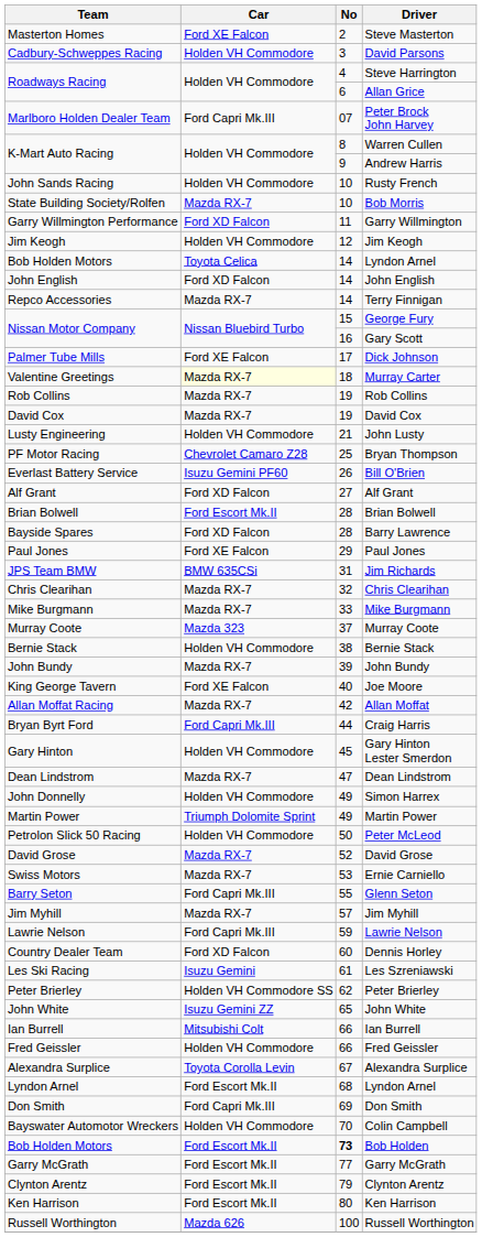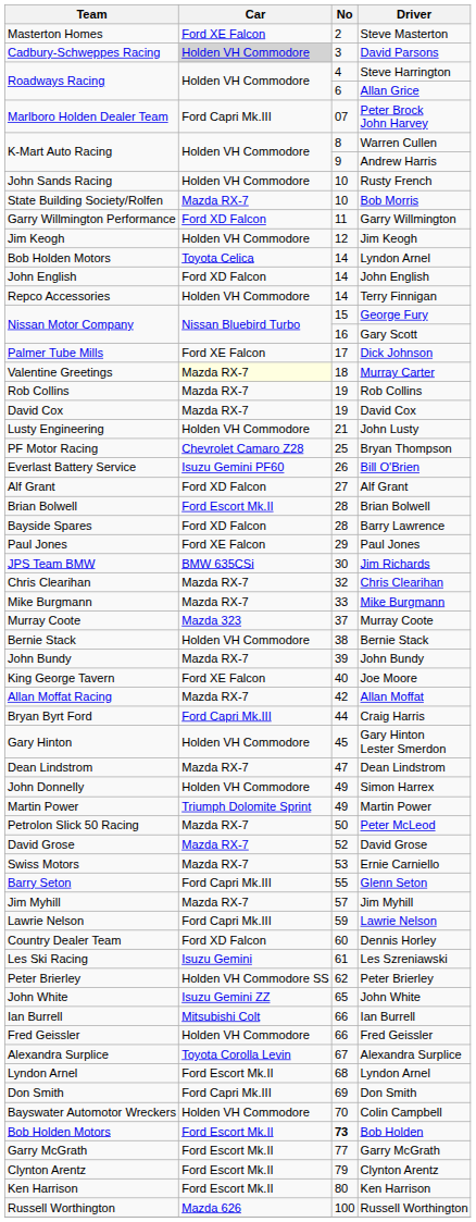David Parsons | Car: no background -> lightgrey background
Terry Finnigan | Car: Mazda RX-7 -> Holden VH Commodore
Jim Richards | No: 31 -> 30
Peter McLeod | Car: Holden VH Commodore -> Mazda RX-7
